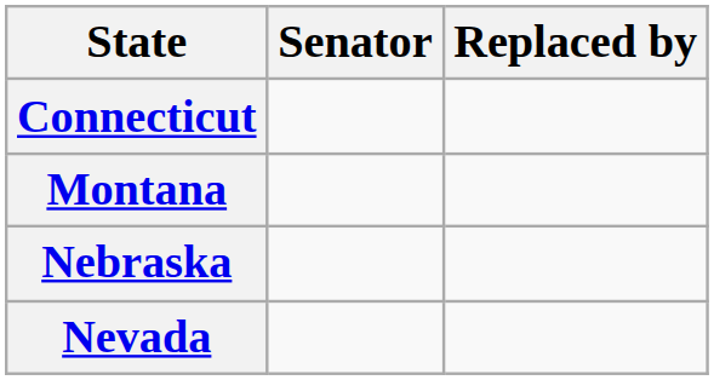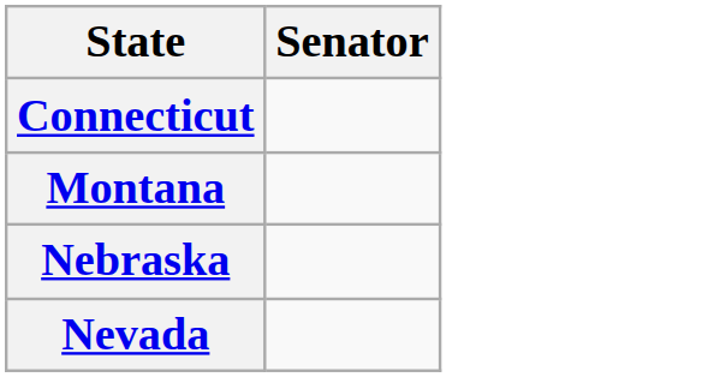- column: Replaced by
